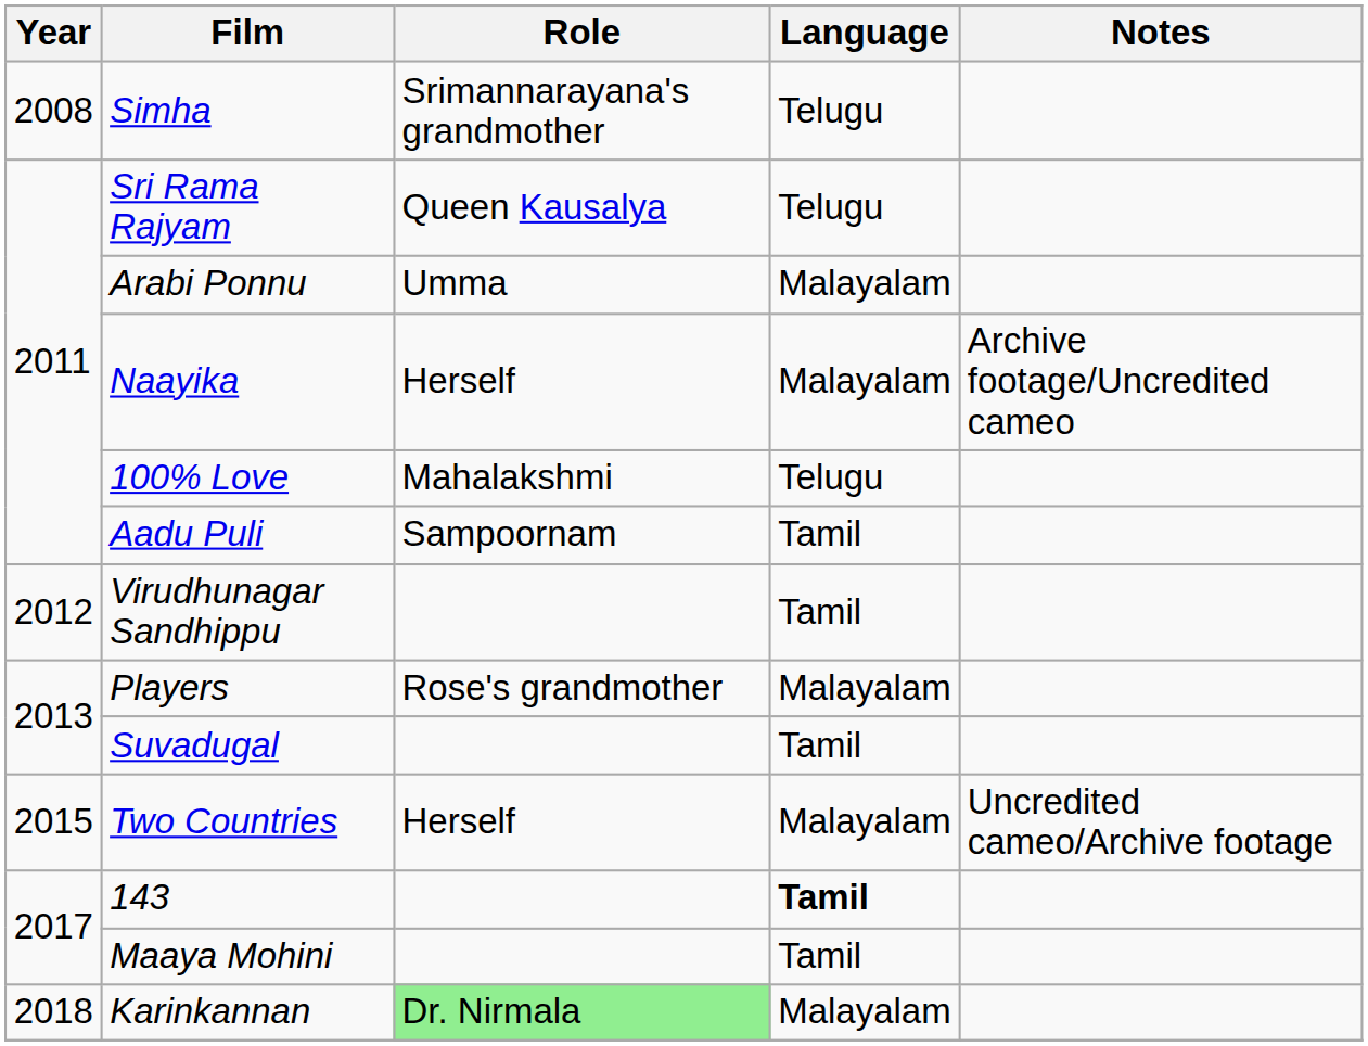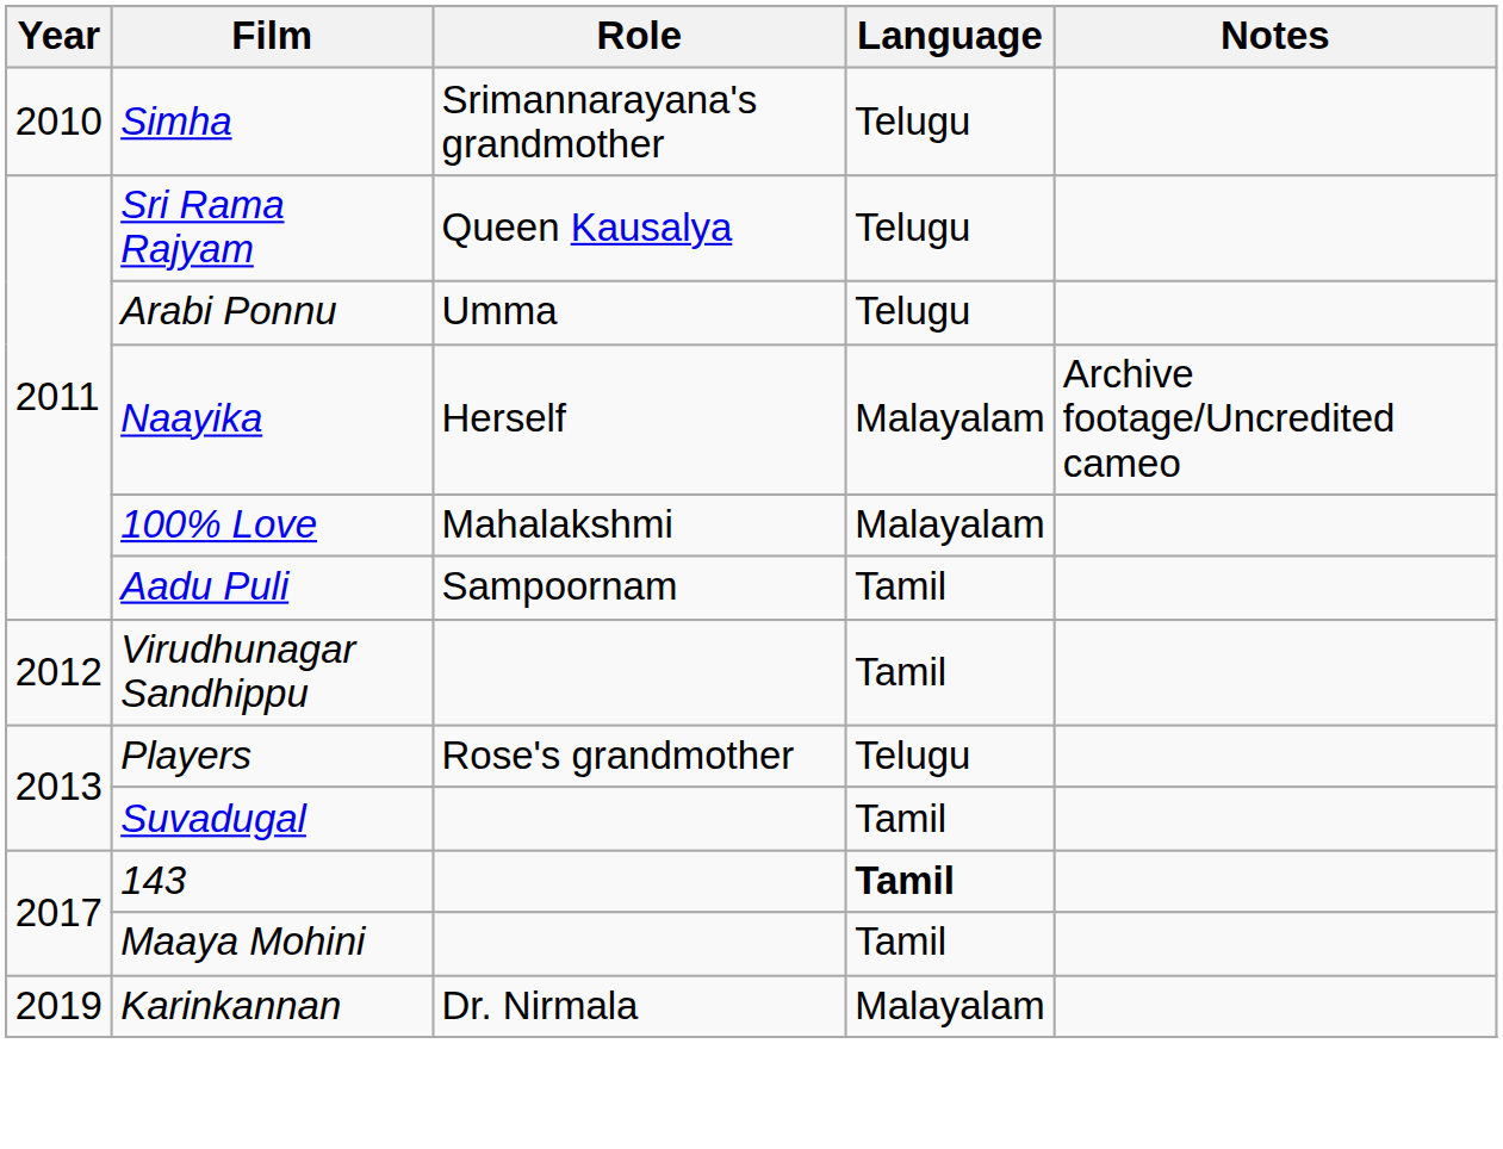Simha | Year: 2008 -> 2010
Arabi Ponnu | Language: Malayalam -> Telugu
100% Love | Language: Telugu -> Malayalam
Players | Language: Malayalam -> Telugu
- row: 2015 | Two Countries | Herself | Malayalam | Uncredited cameo/Archive footage
Karinkannan | Year: 2018 -> 2019
Karinkannan | Role: lightgreen background -> no background
